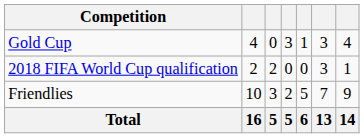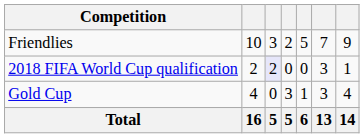rows swapped: Gold Cup <-> Friendlies
2018 FIFA World Cup qualification | column 3: no background -> lavender background
